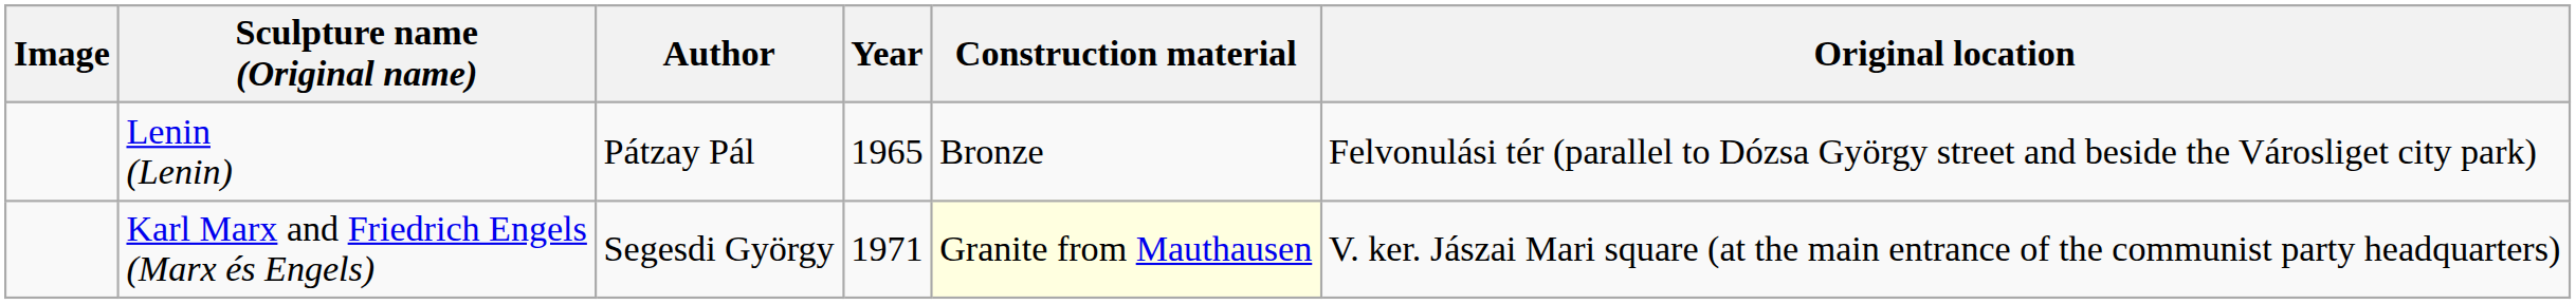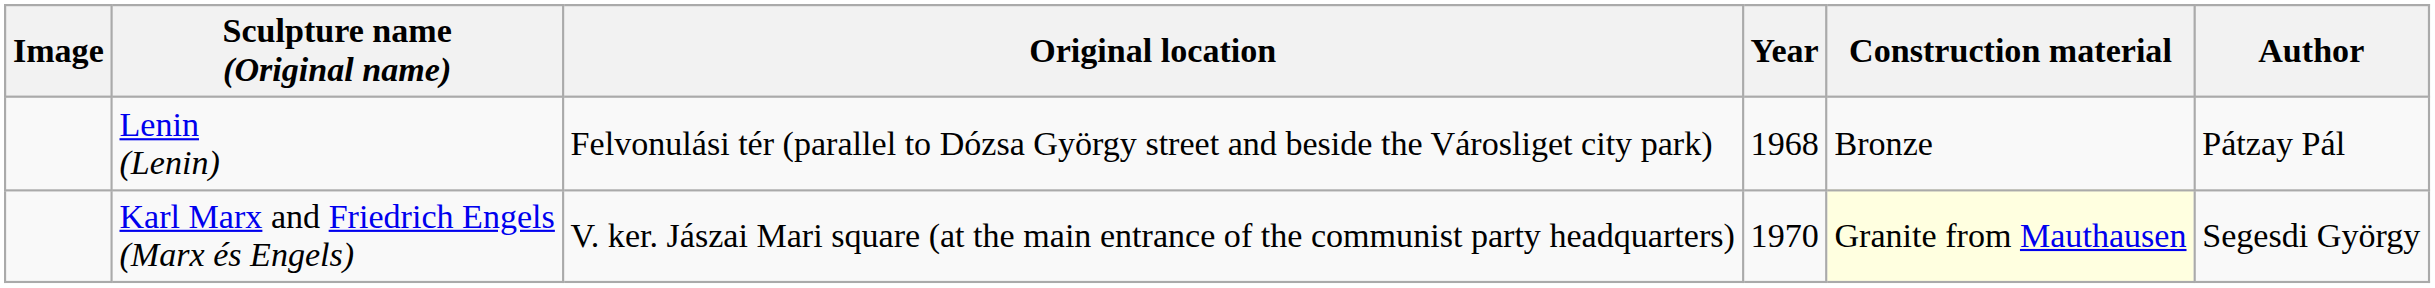columns swapped: Author <-> Original location
Lenin (Lenin) | Year: 1965 -> 1968
Karl Marx and Friedrich Engels (Marx és Engels) | Year: 1971 -> 1970
